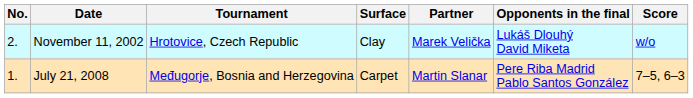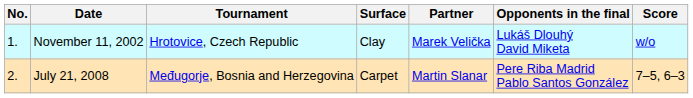November 11, 2002 | No.: 2. -> 1.
July 21, 2008 | No.: 1. -> 2.
